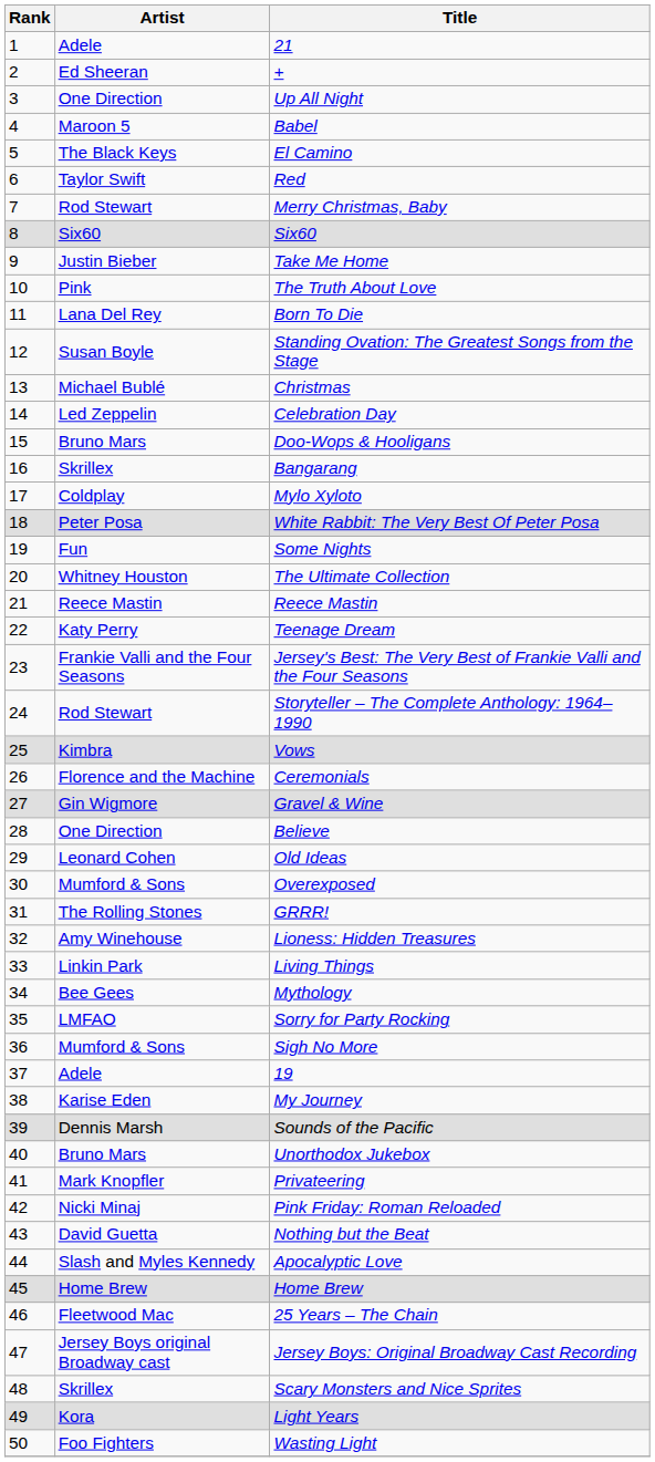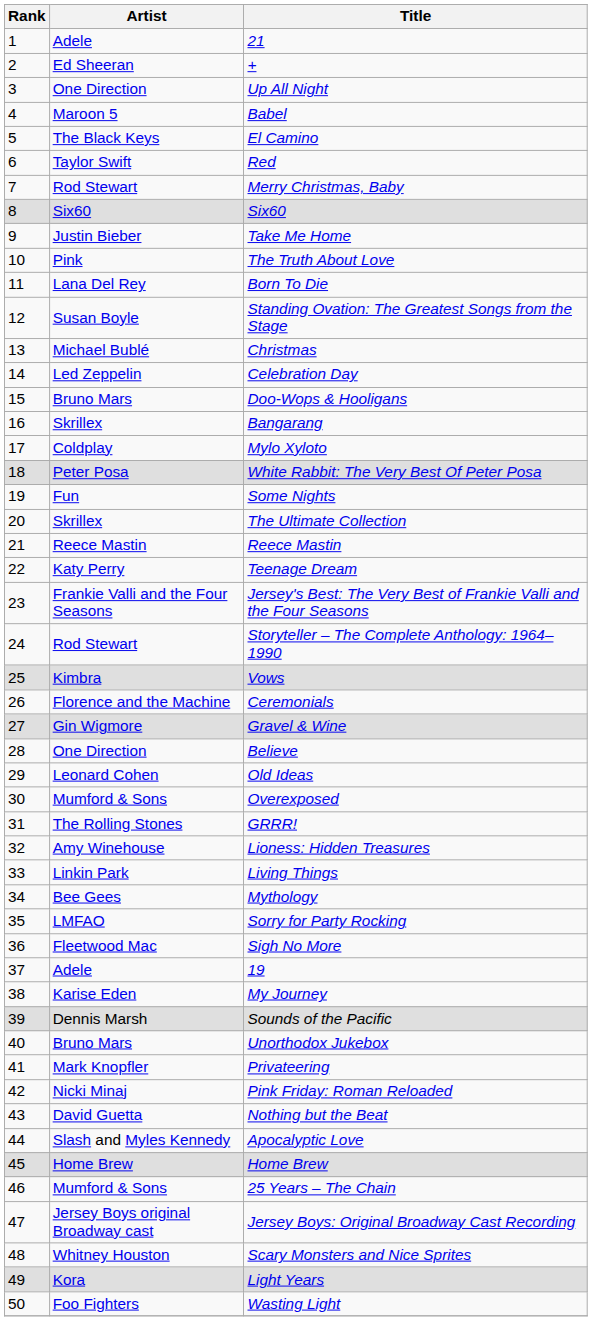The Ultimate Collection | Artist: Whitney Houston -> Skrillex
Sigh No More | Artist: Mumford & Sons -> Fleetwood Mac
25 Years – The Chain | Artist: Fleetwood Mac -> Mumford & Sons
Scary Monsters and Nice Sprites | Artist: Skrillex -> Whitney Houston
